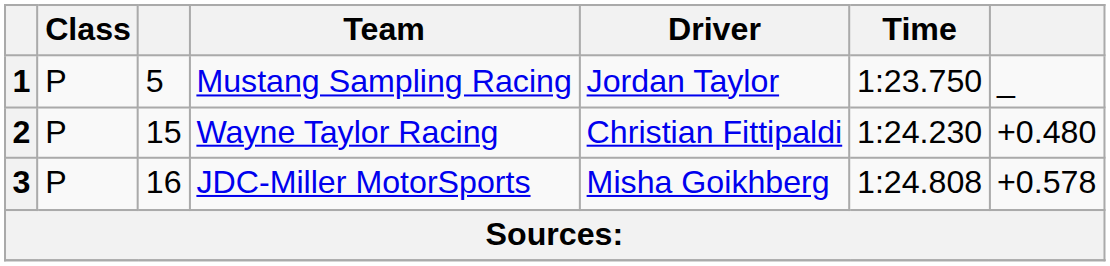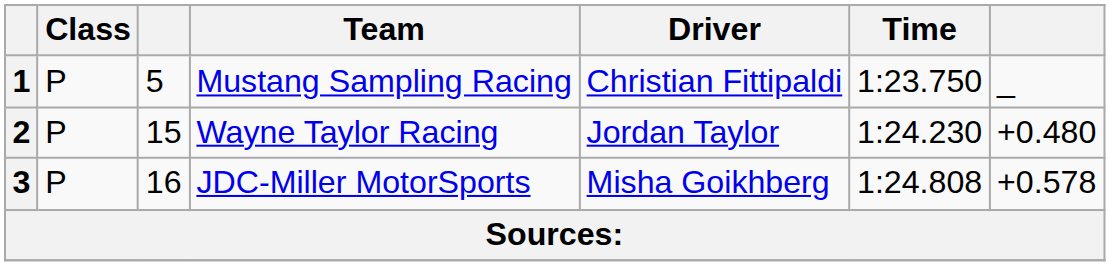1 | Driver: Jordan Taylor -> Christian Fittipaldi
2 | Driver: Christian Fittipaldi -> Jordan Taylor
